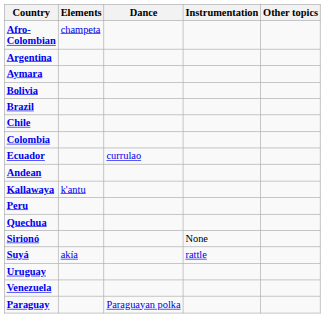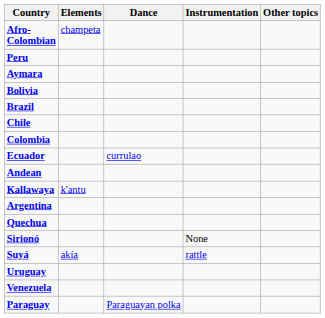rows swapped: Argentina <-> Peru
